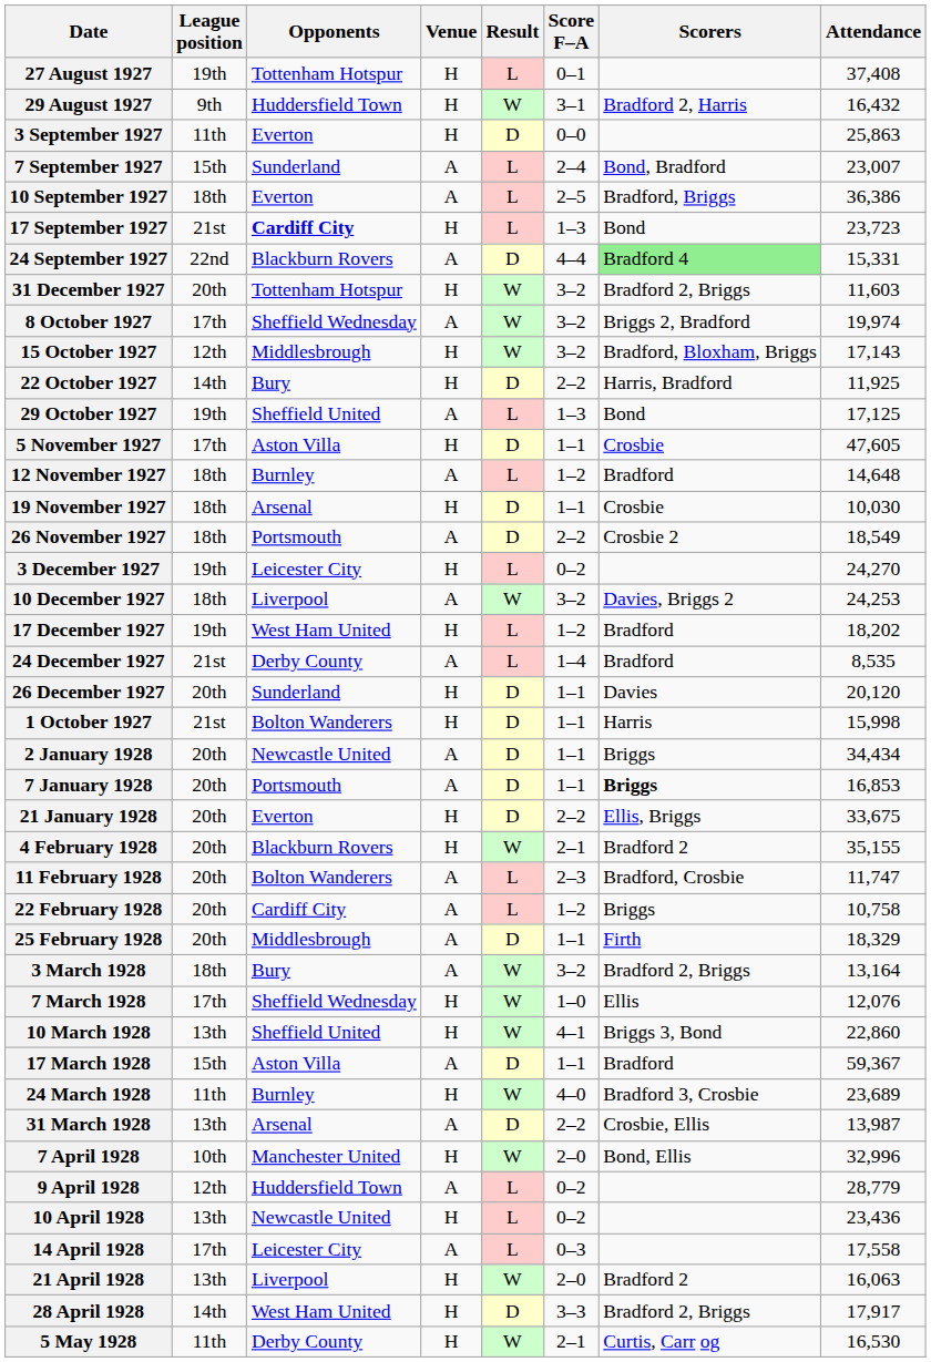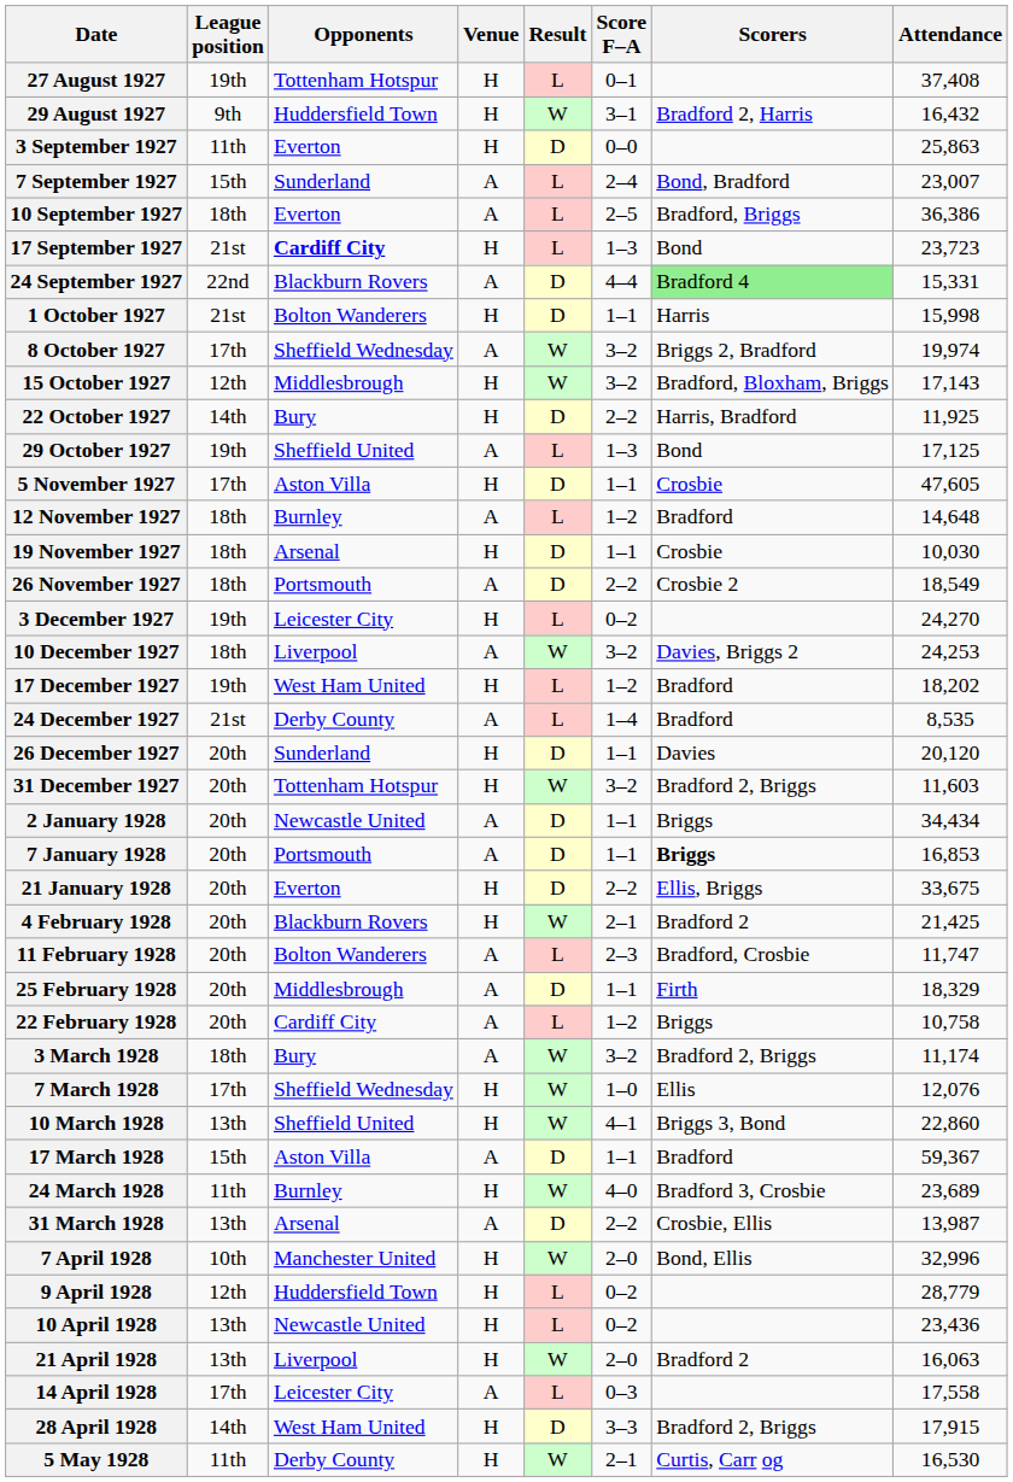rows swapped: 1 October 1927 <-> 31 December 1927
4 February 1928 | Attendance: 35,155 -> 21,425
rows swapped: 22 February 1928 <-> 25 February 1928
3 March 1928 | Attendance: 13,164 -> 11,174
9 April 1928 | Venue: A -> H
rows swapped: 14 April 1928 <-> 21 April 1928
28 April 1928 | Attendance: 17,917 -> 17,915
